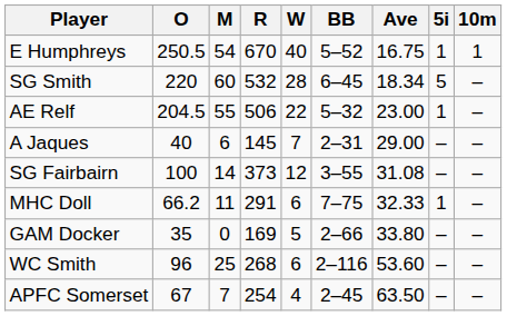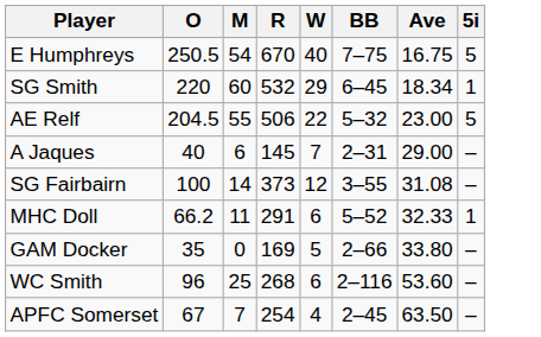- column: 10m | 1 | – | – | – | – | – | – | – | –
E Humphreys | BB: 5–52 -> 7–75
E Humphreys | 5i: 1 -> 5
SG Smith | W: 28 -> 29
SG Smith | 5i: 5 -> 1
AE Relf | 5i: 1 -> 5
MHC Doll | BB: 7–75 -> 5–52
